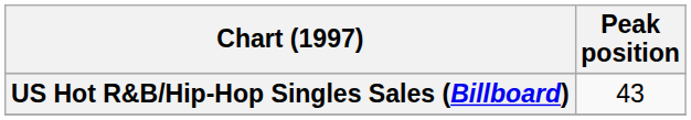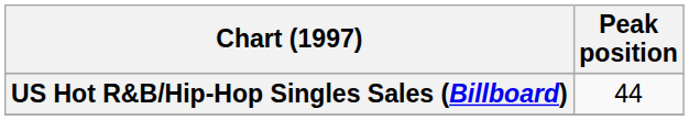US Hot R&B/Hip-Hop Singles Sales (Billboard) | Peak position: 43 -> 44
